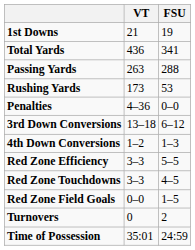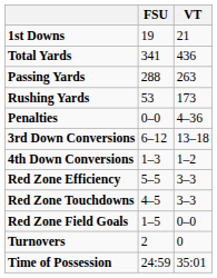columns swapped: FSU <-> VT
